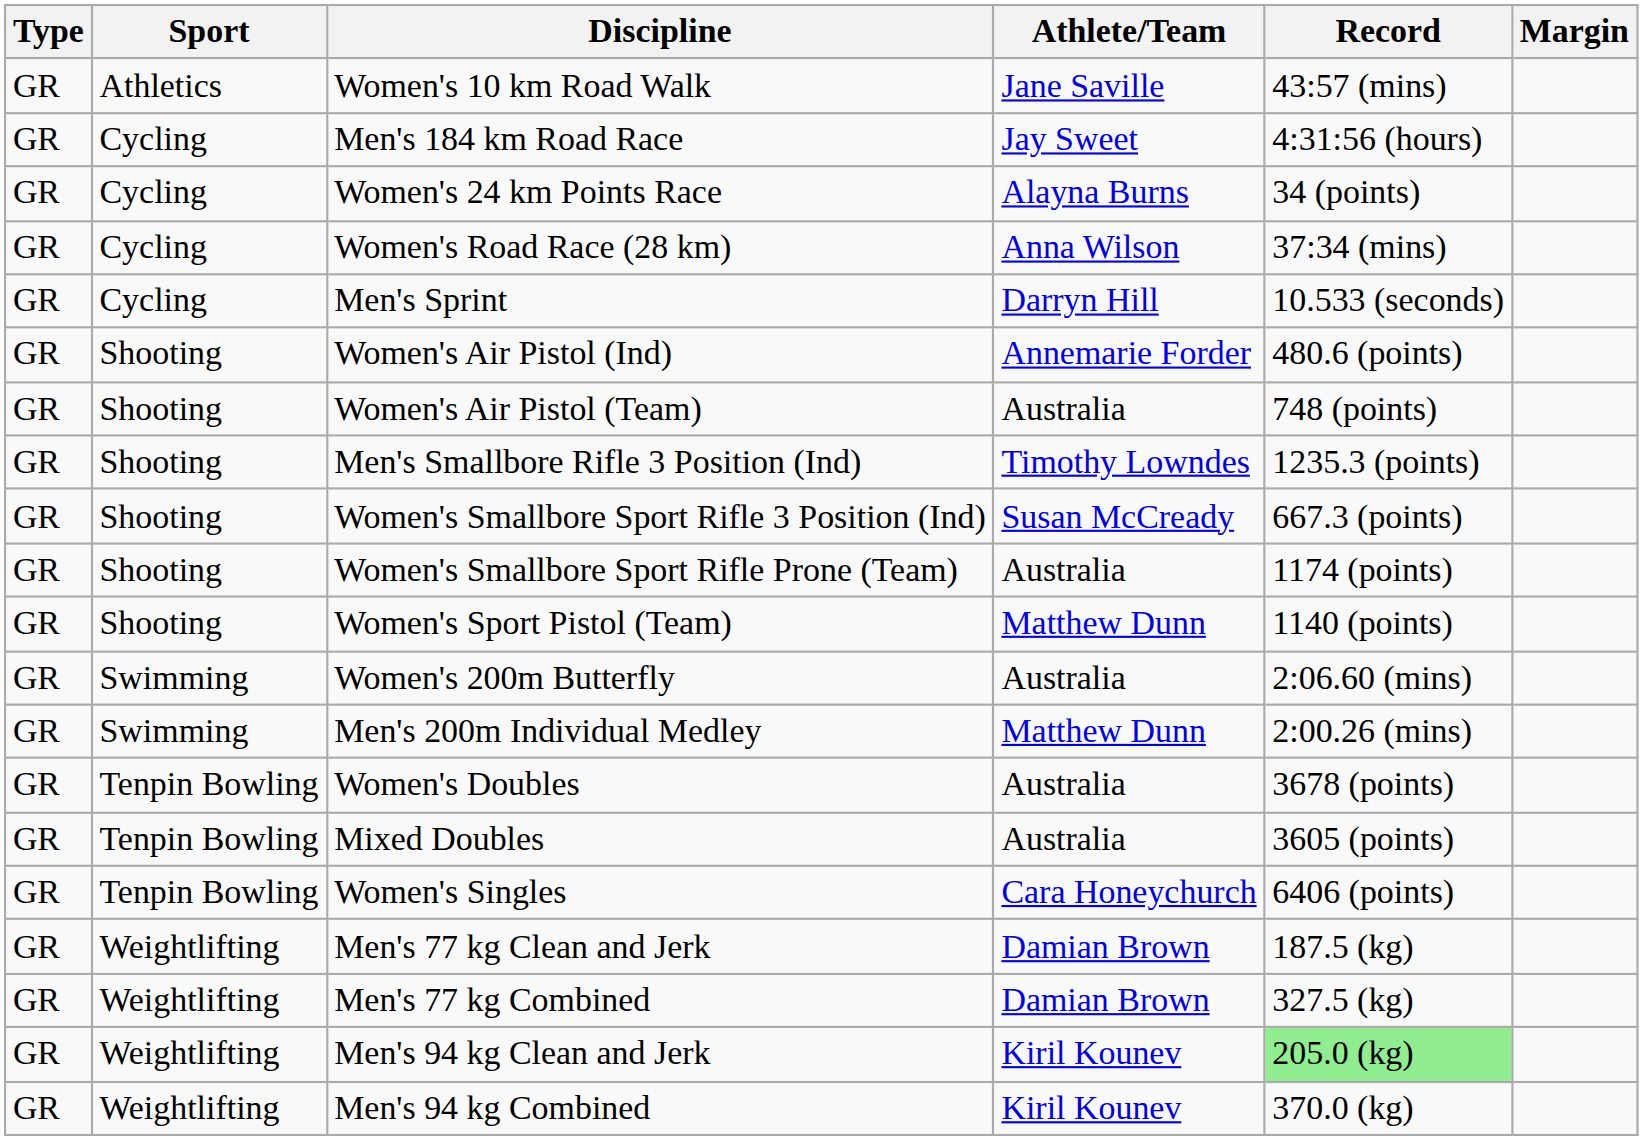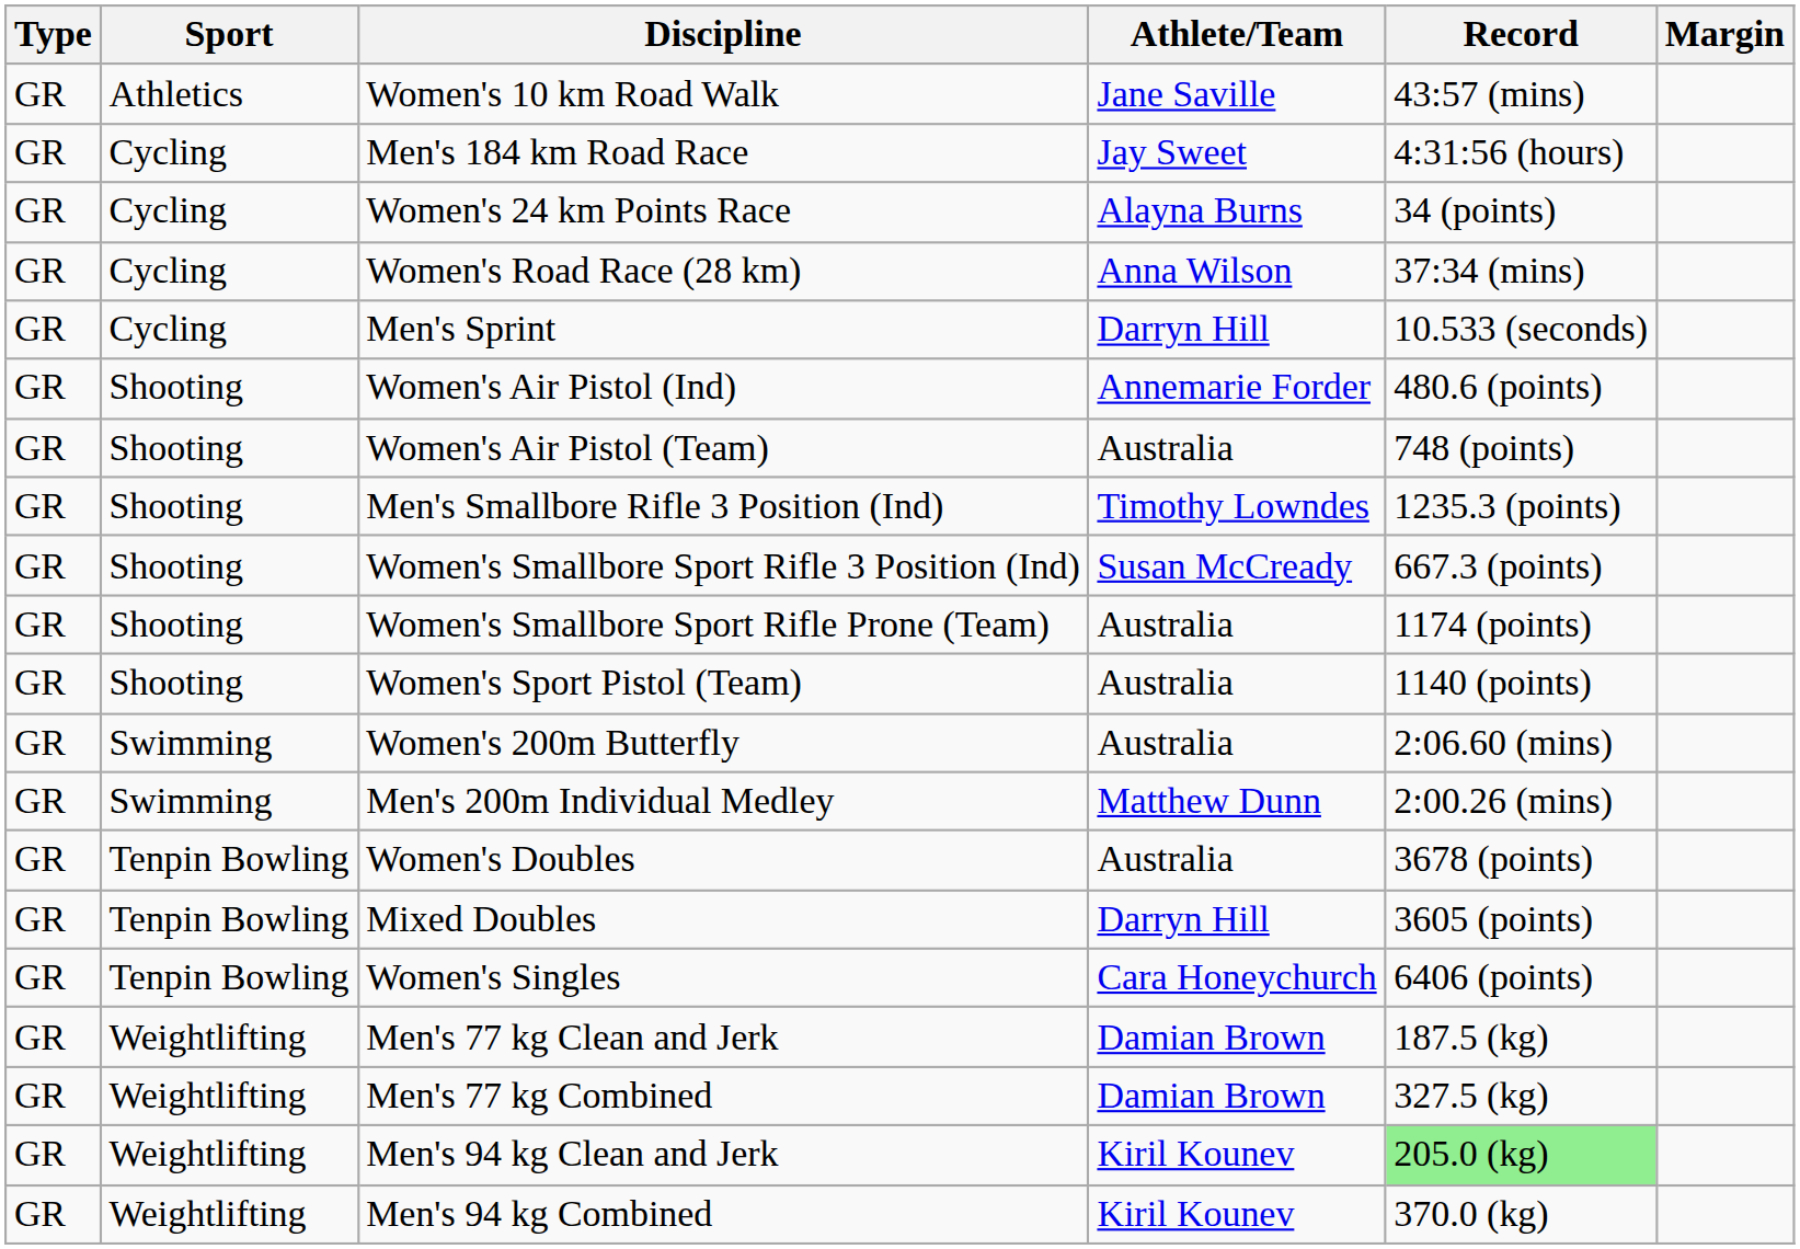Women's Sport Pistol (Team) | Athlete/Team: Matthew Dunn -> Australia
Mixed Doubles | Athlete/Team: Australia -> Darryn Hill
